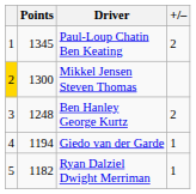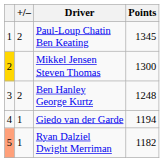columns swapped: +/– <-> Points
Ryan Dalziel Dwight Merriman | column 1: no background -> lightsalmon background
